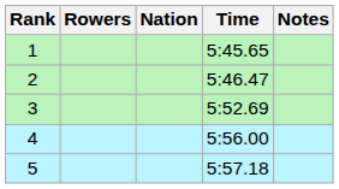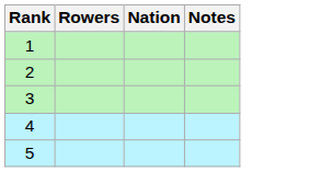- column: Time | 5:45.65 | 5:46.47 | 5:52.69 | 5:56.00 | 5:57.18
